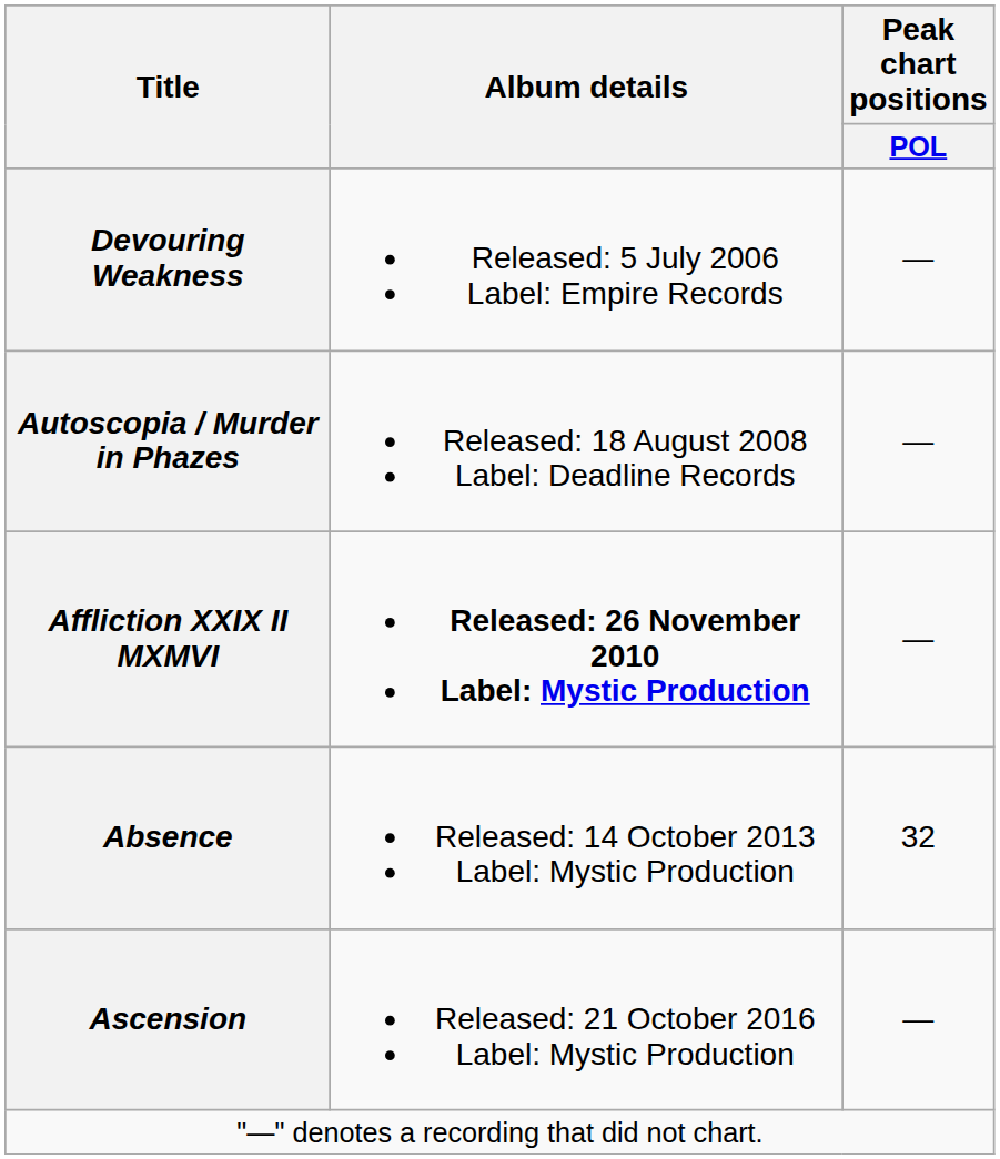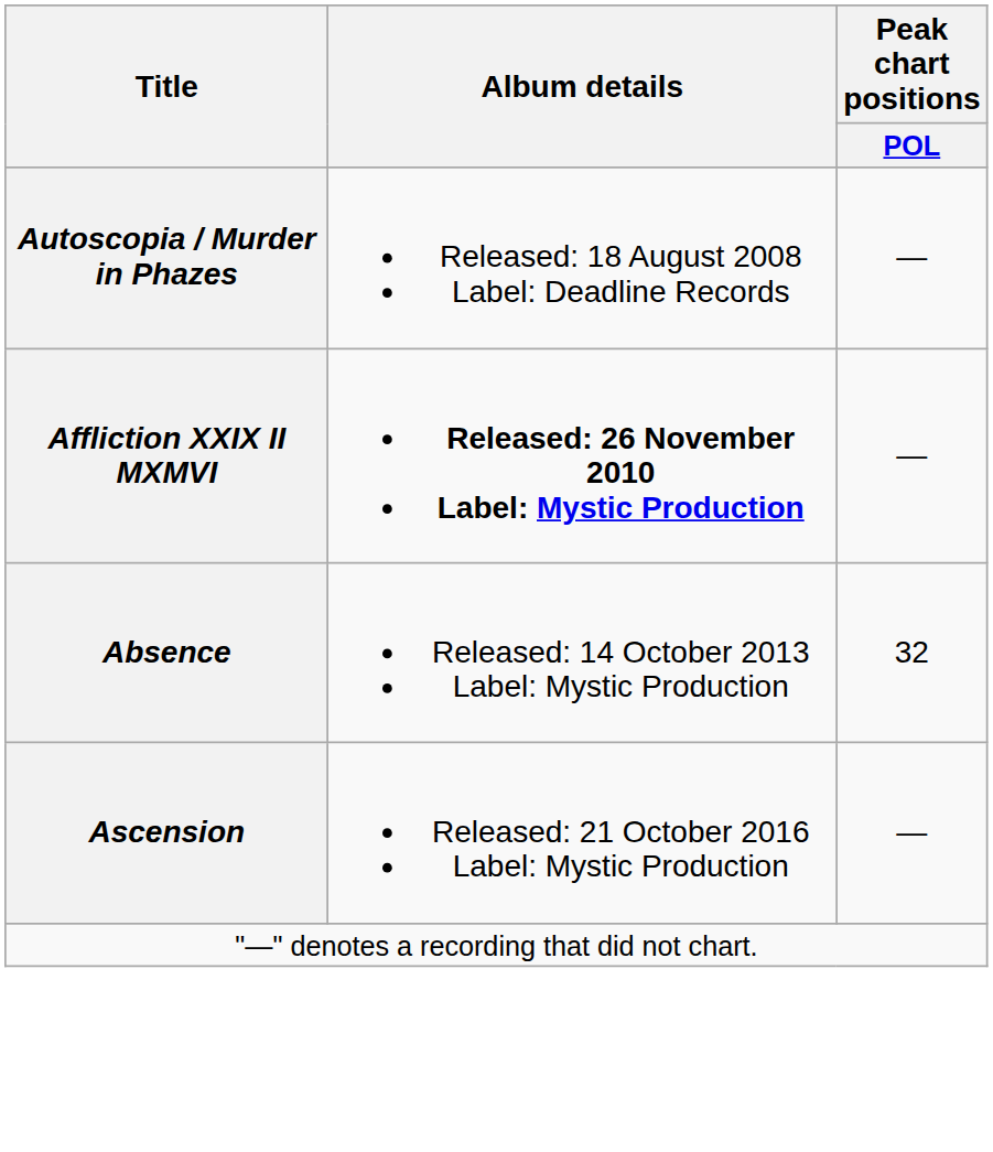- row: Devouring Weakness | Released: 5 July 2006 Label: Empire Records | —
